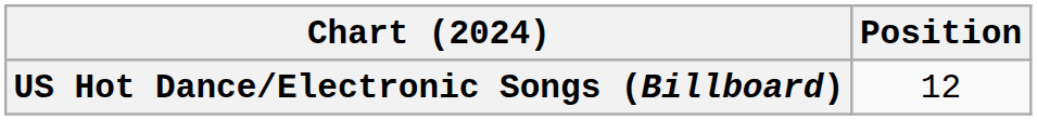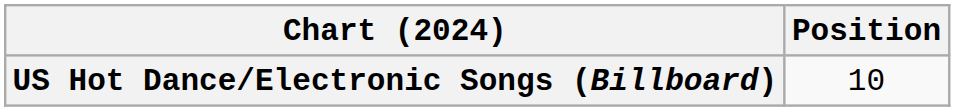US Hot Dance/Electronic Songs (Billboard) | Position: 12 -> 10
